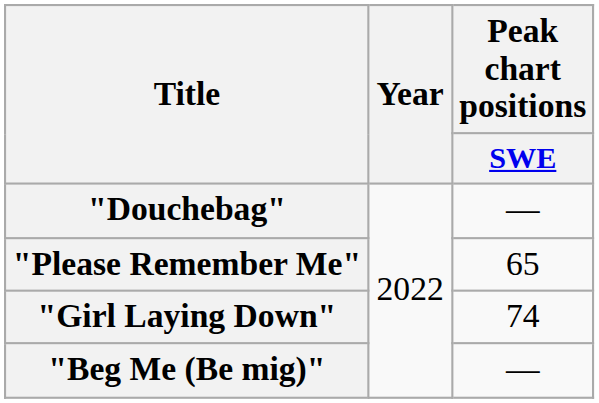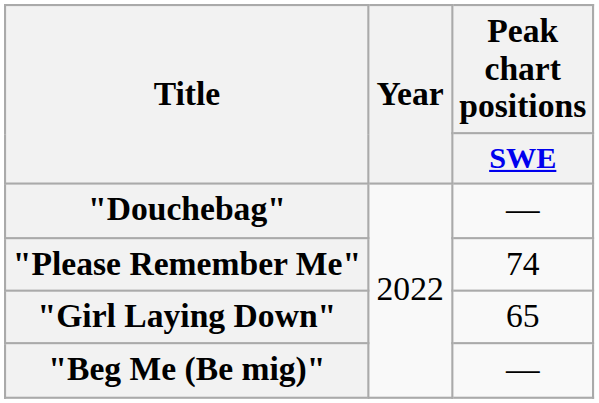"Please Remember Me" | Peak chart positions / SWE: 65 -> 74
"Girl Laying Down" | Peak chart positions / SWE: 74 -> 65
